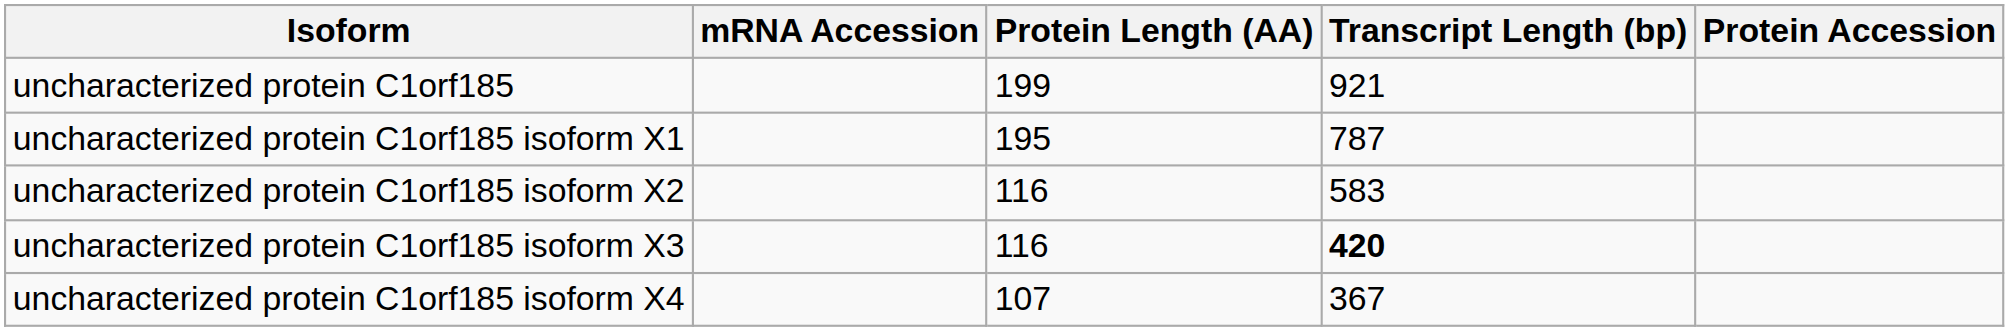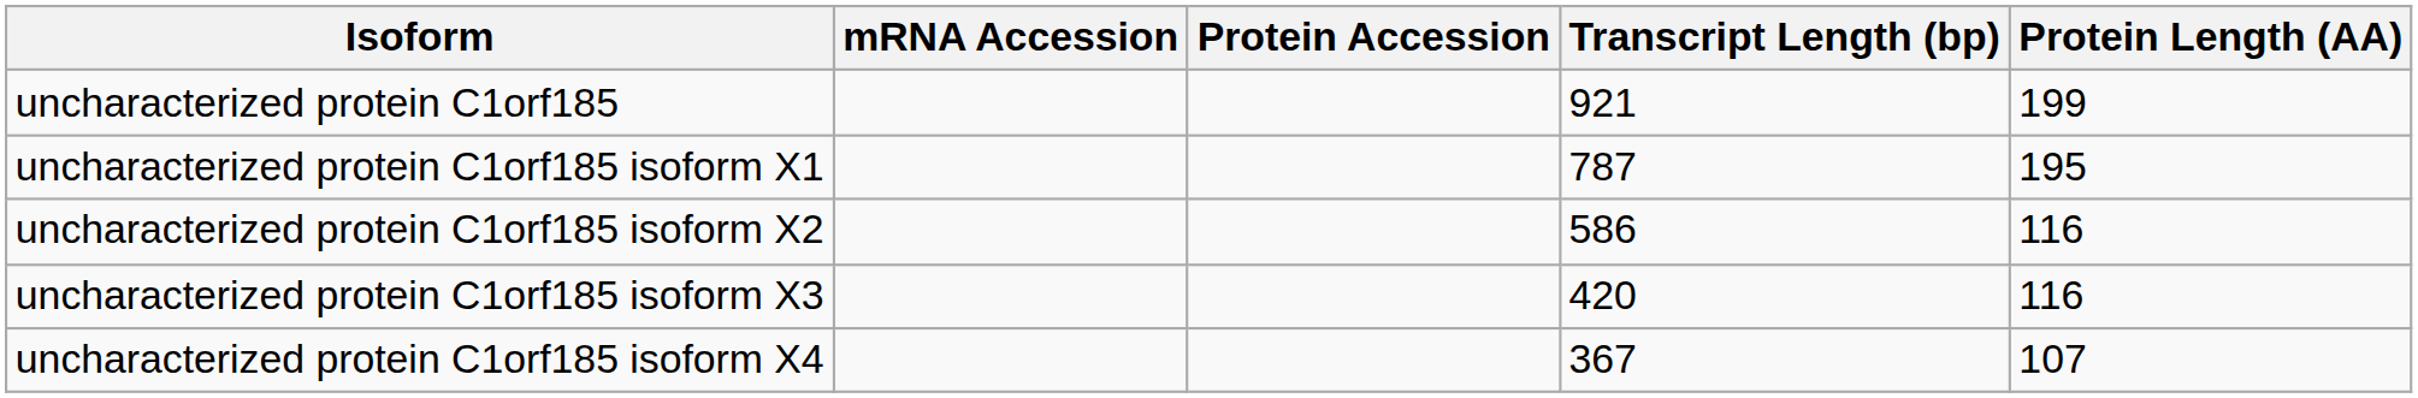columns swapped: Protein Accession <-> Protein Length (AA)
uncharacterized protein C1orf185 isoform X2 | Transcript Length (bp): 583 -> 586
uncharacterized protein C1orf185 isoform X3 | Transcript Length (bp): bold -> normal
